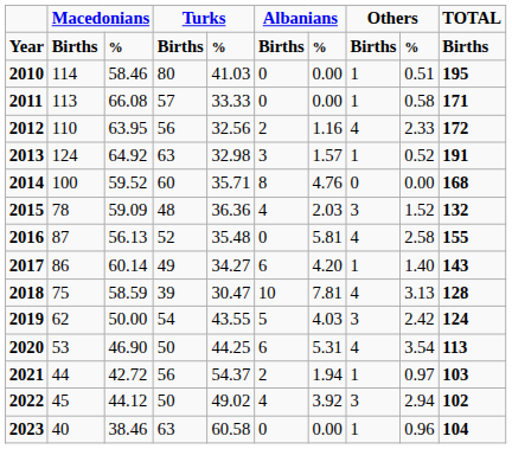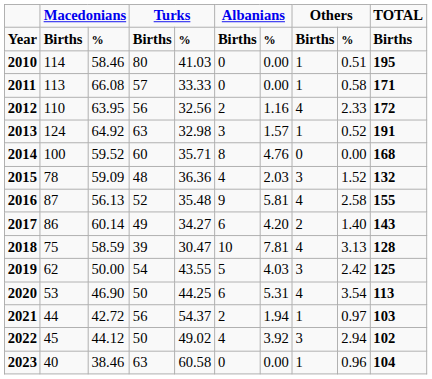2016 | column 6: 0 -> 9
2017 | column 8: 1 -> 2
2019 | column 10: 124 -> 125
